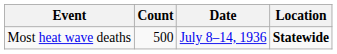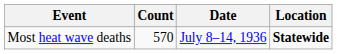Most heat wave deaths | Count: 500 -> 570
